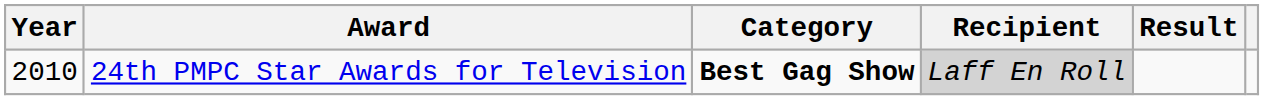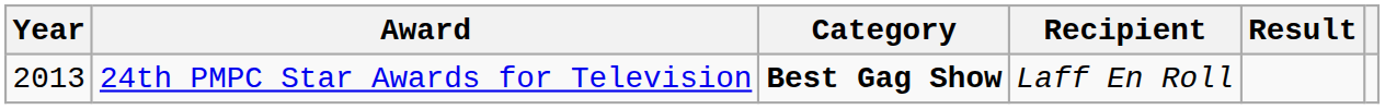24th PMPC Star Awards for Television | Year: 2010 -> 2013
24th PMPC Star Awards for Television | Recipient: lightgrey background -> no background
